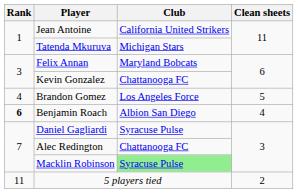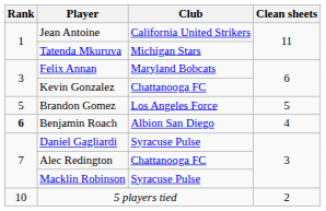Brandon Gomez | Rank: 4 -> 5
Macklin Robinson | Club: lightgreen background -> no background
5 players tied | Rank: 11 -> 10
